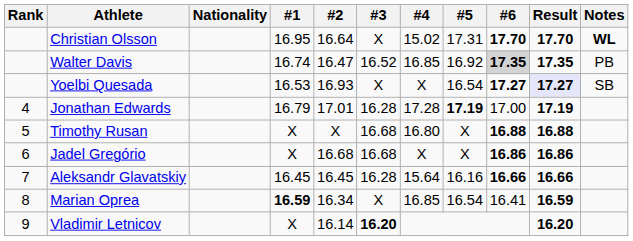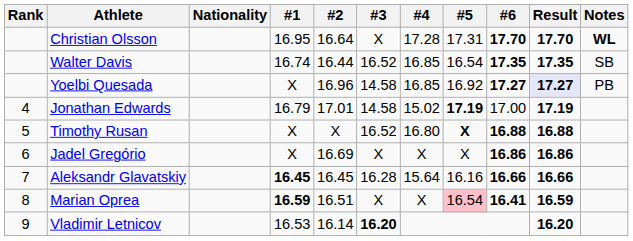Christian Olsson | #4: 15.02 -> 17.28
Walter Davis | #2: 16.47 -> 16.44
Walter Davis | #5: 16.92 -> 16.54
Walter Davis | #6: lightgrey background -> no background
Walter Davis | Notes: PB -> SB
Yoelbi Quesada | #1: 16.53 -> X
Yoelbi Quesada | #2: 16.93 -> 16.96
Yoelbi Quesada | #3: X -> 14.58
Yoelbi Quesada | #4: X -> 16.85
Yoelbi Quesada | #5: 16.54 -> 16.92
Yoelbi Quesada | Notes: SB -> PB
Jonathan Edwards | #3: 16.28 -> 14.58
Jonathan Edwards | #4: 17.28 -> 15.02
Timothy Rusan | #3: 16.68 -> 16.52
Timothy Rusan | #5: normal -> bold
Jadel Gregório | #2: 16.68 -> 16.69
Jadel Gregório | #3: 16.68 -> X
Aleksandr Glavatskiy | #1: normal -> bold
Marian Oprea | #2: 16.34 -> 16.51
Marian Oprea | #4: 16.85 -> X
Marian Oprea | #5: no background -> pink background
Marian Oprea | #6: normal -> bold
Vladimir Letnicov | #1: X -> 16.53
